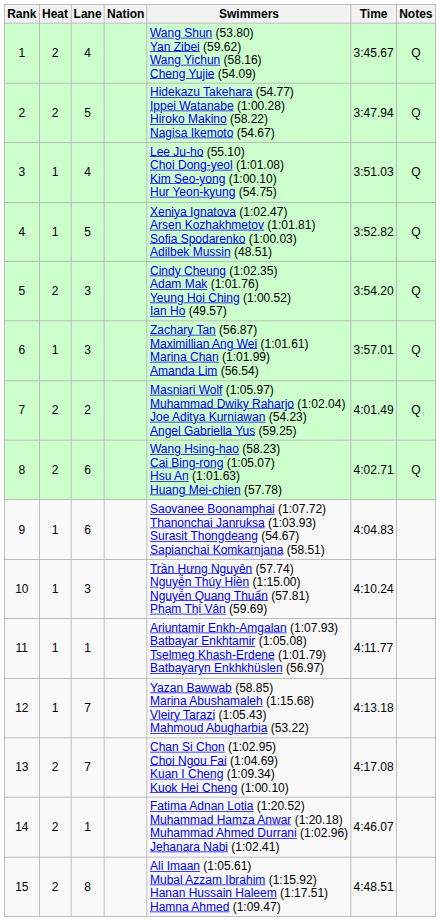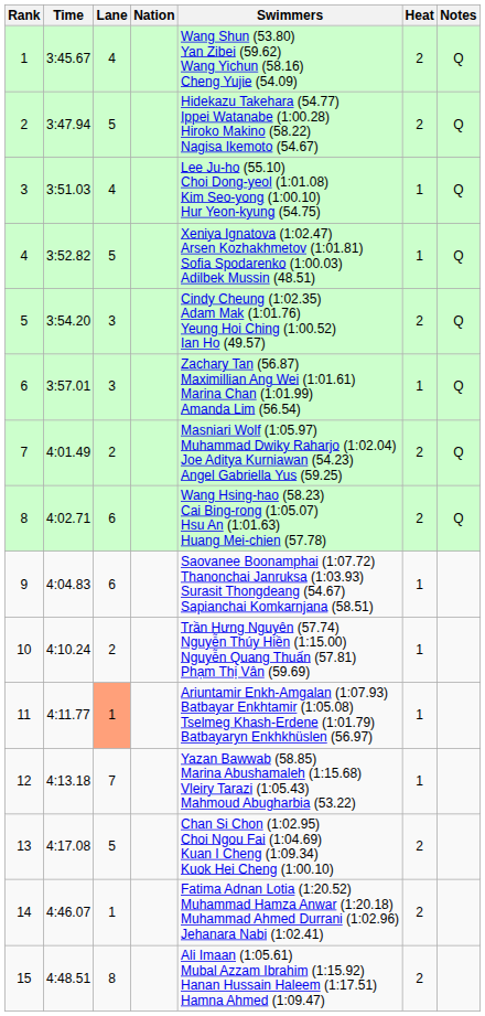columns swapped: Heat <-> Time
10 | Lane: 3 -> 2
11 | Lane: no background -> lightsalmon background
13 | Lane: 7 -> 5
